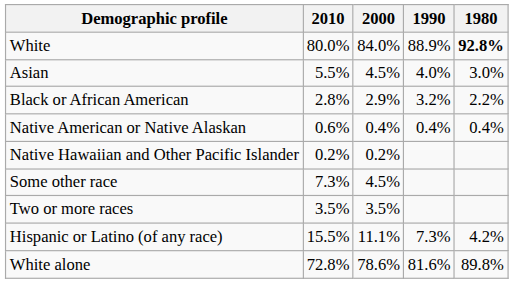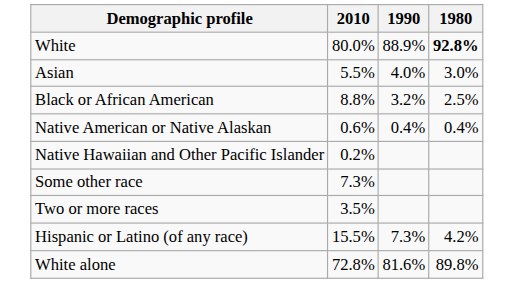- column: 2000 | 84.0% | 4.5% | 2.9% | 0.4% | 0.2% | 4.5% | 3.5% | 11.1% | 78.6%
Black or African American | 2010: 2.8% -> 8.8%
Black or African American | 1980: 2.2% -> 2.5%
